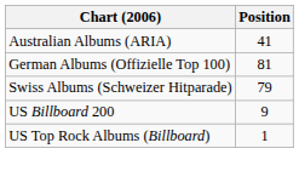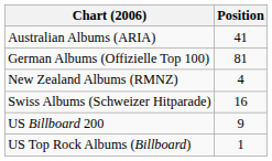+ row: New Zealand Albums (RMNZ) | 4
Swiss Albums (Schweizer Hitparade) | Position: 79 -> 16
